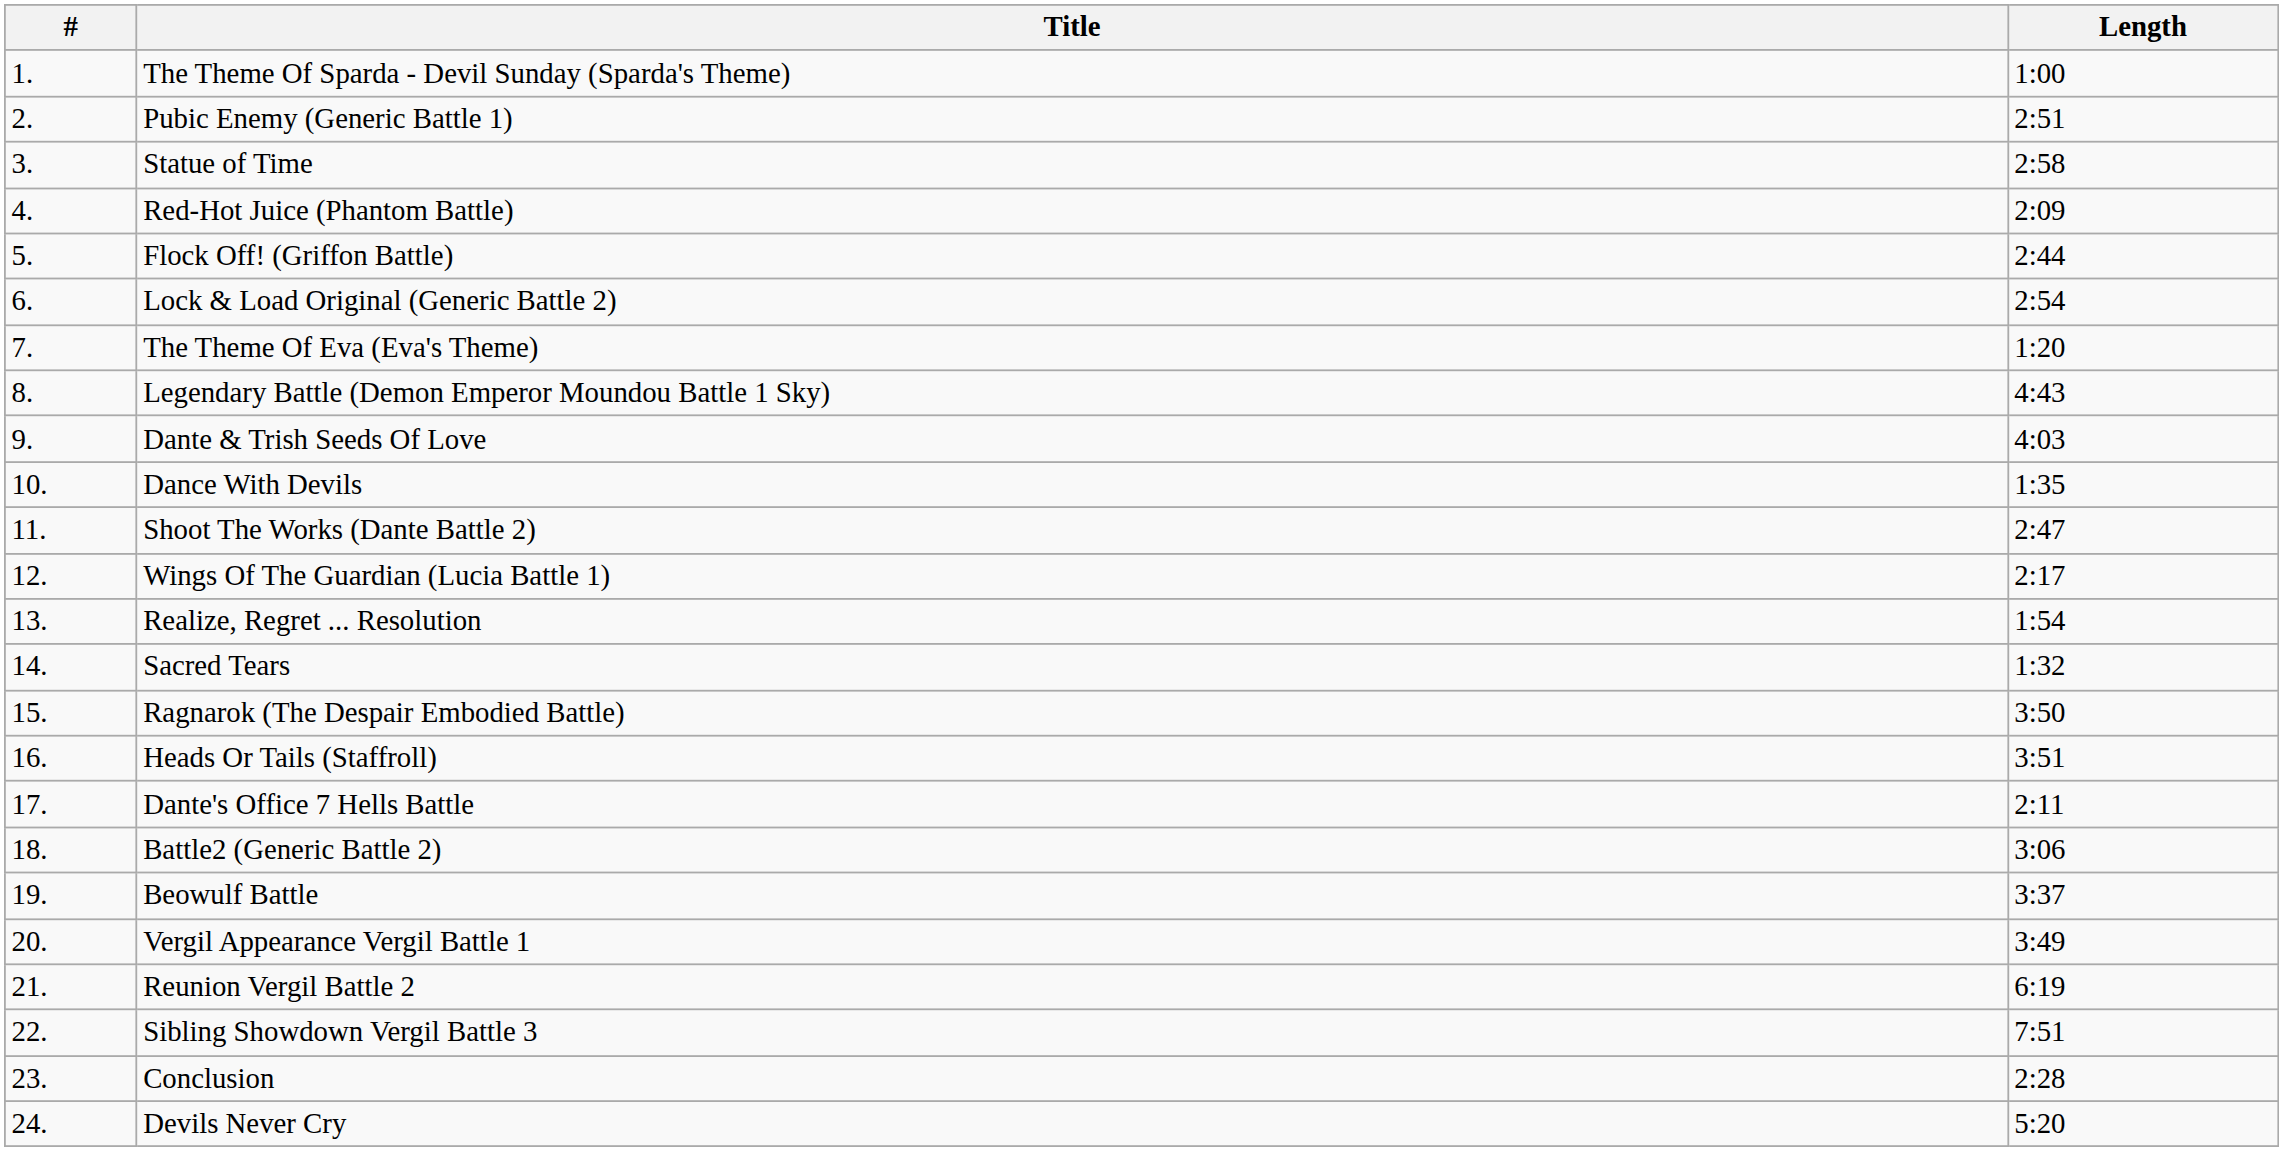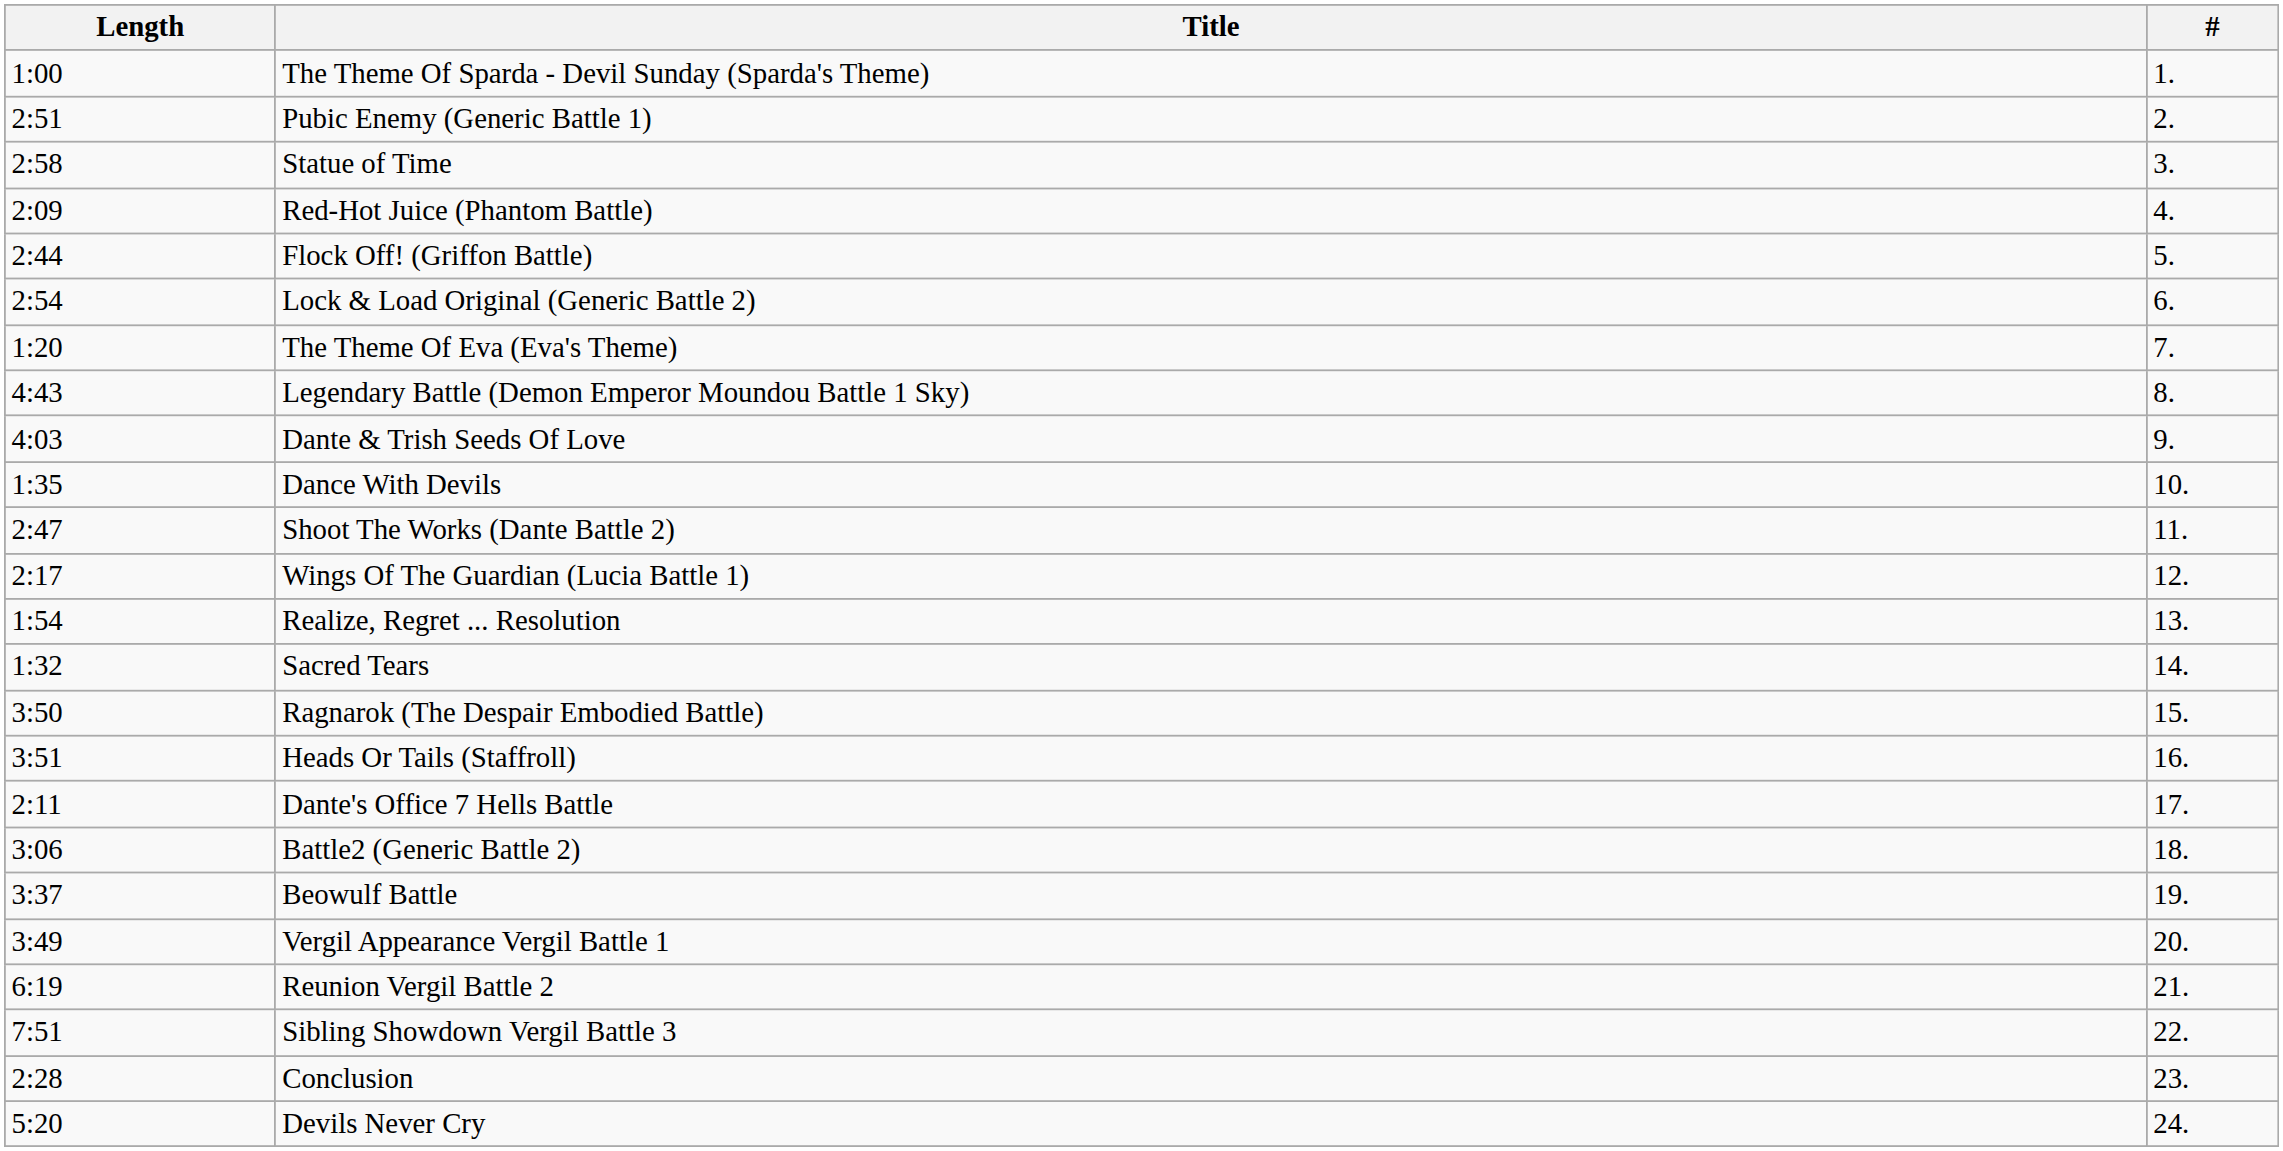columns swapped: # <-> Length
